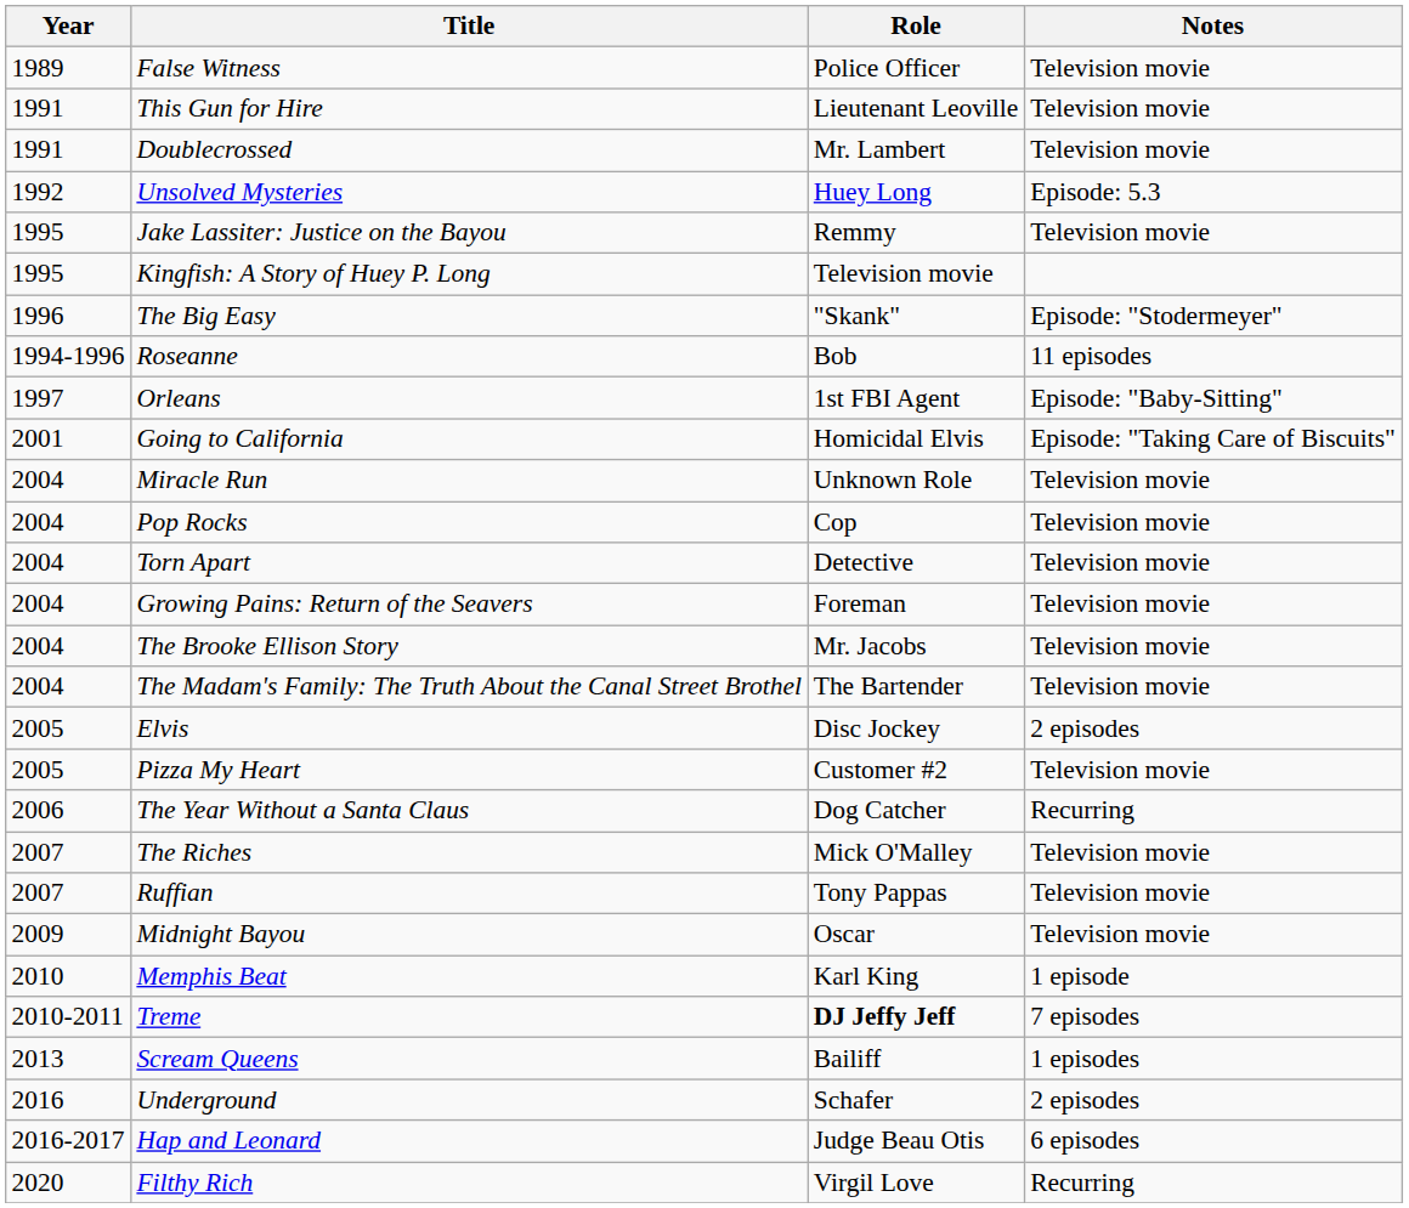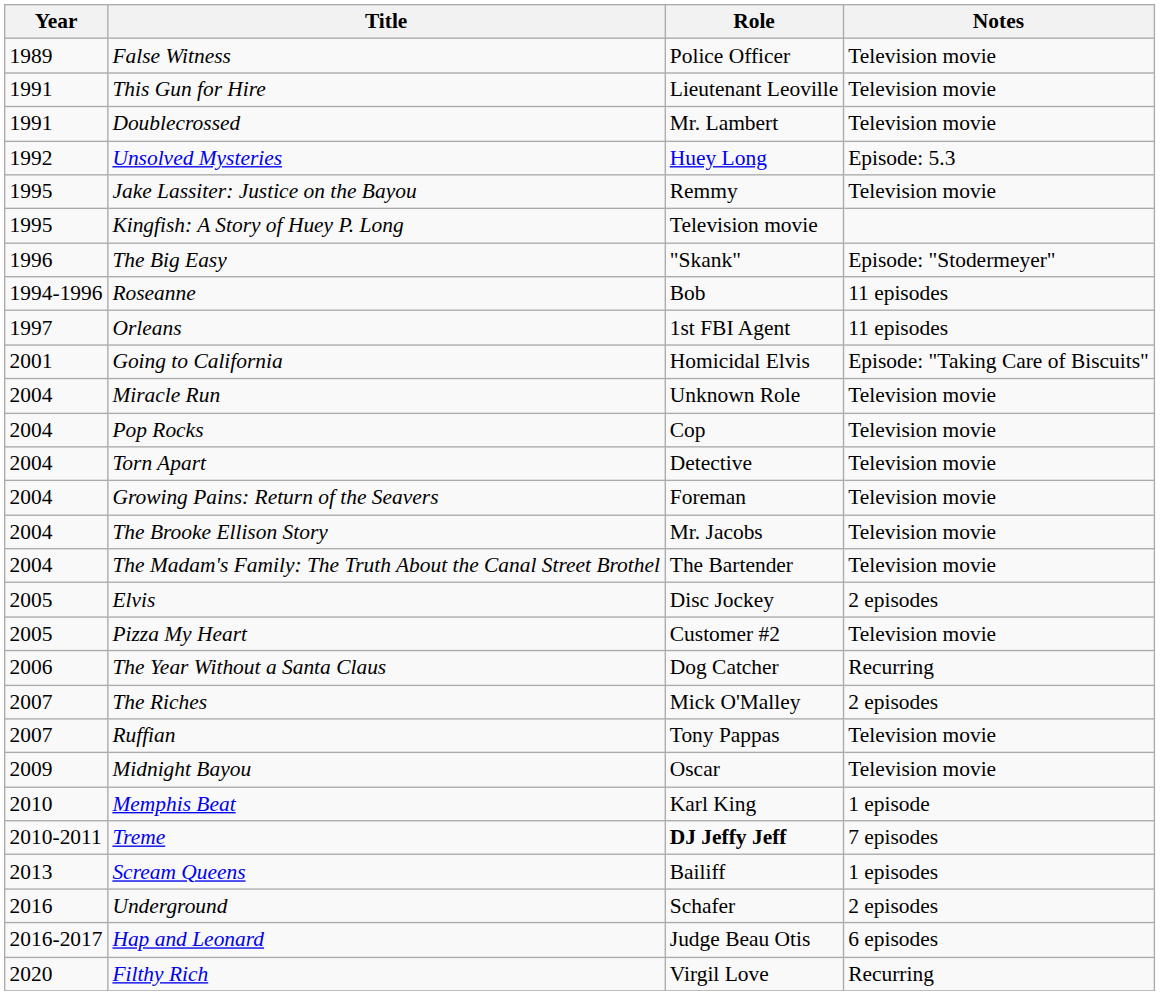Orleans | Notes: Episode: "Baby-Sitting" -> 11 episodes
The Riches | Notes: Television movie -> 2 episodes
